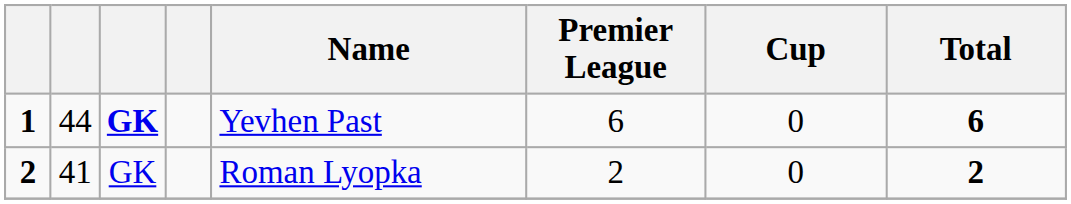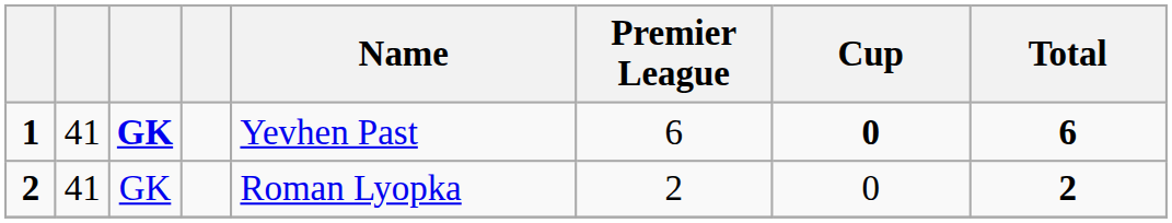1 | column 2: 44 -> 41
1 | Cup: normal -> bold
